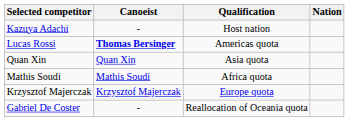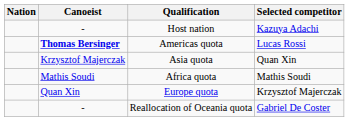columns swapped: Nation <-> Selected competitor
Asia quota | Canoeist: Quan Xin -> Krzysztof Majerczak
Europe quota | Canoeist: Krzysztof Majerczak -> Quan Xin
